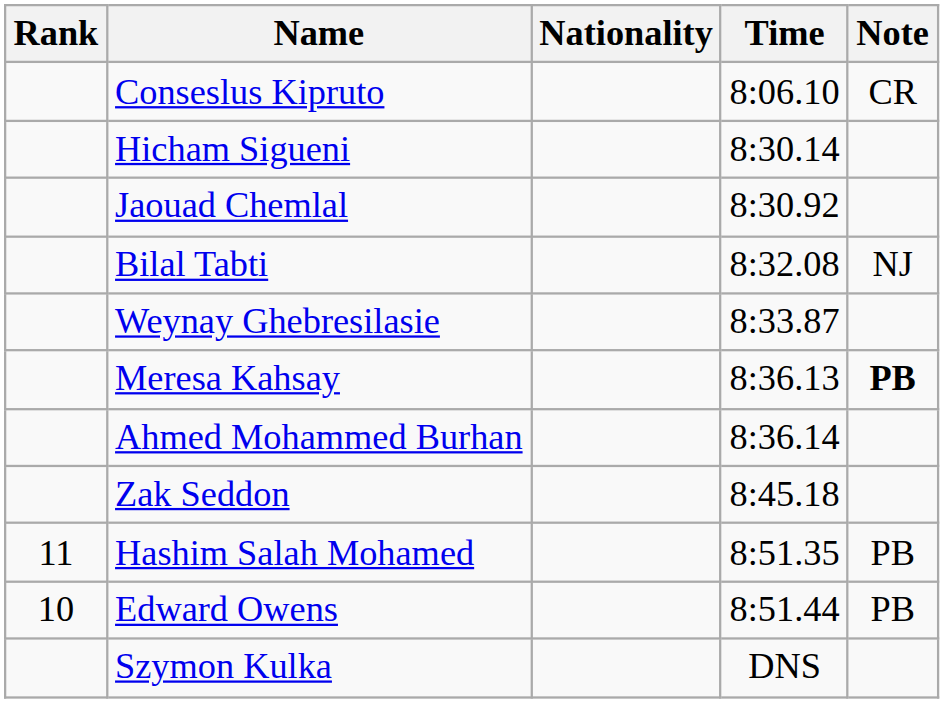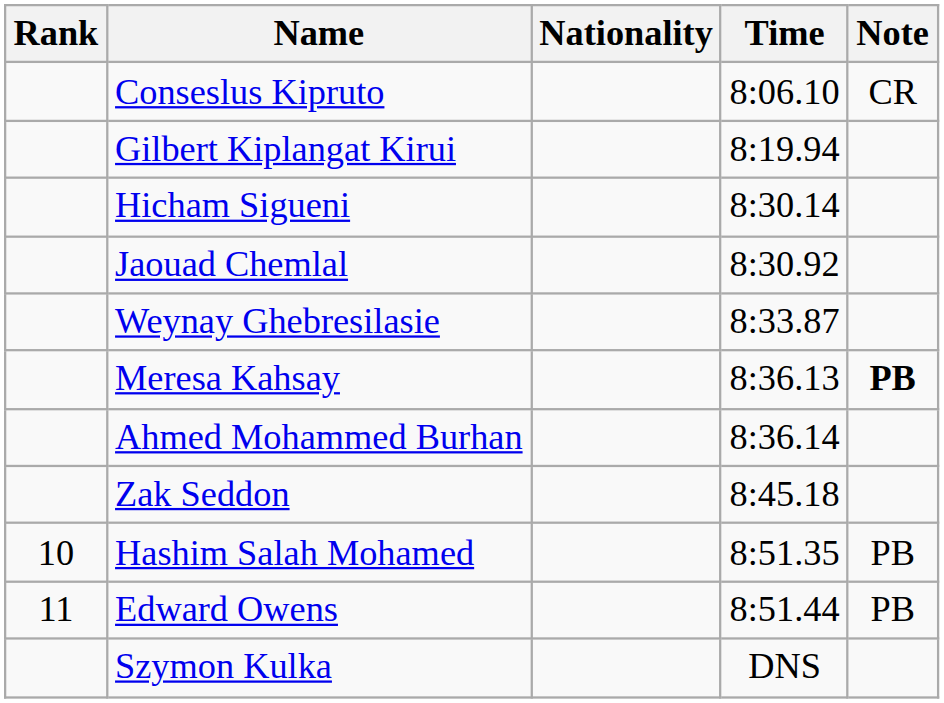+ row: Gilbert Kiplangat Kirui | 8:19.94
- row: Bilal Tabti | 8:32.08 | NJ
Hashim Salah Mohamed | Rank: 11 -> 10
Edward Owens | Rank: 10 -> 11
